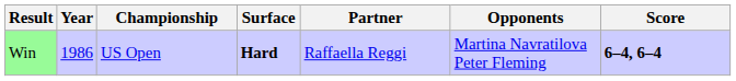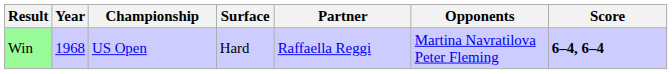Win | Year: 1986 -> 1968
Win | Surface: bold -> normal
